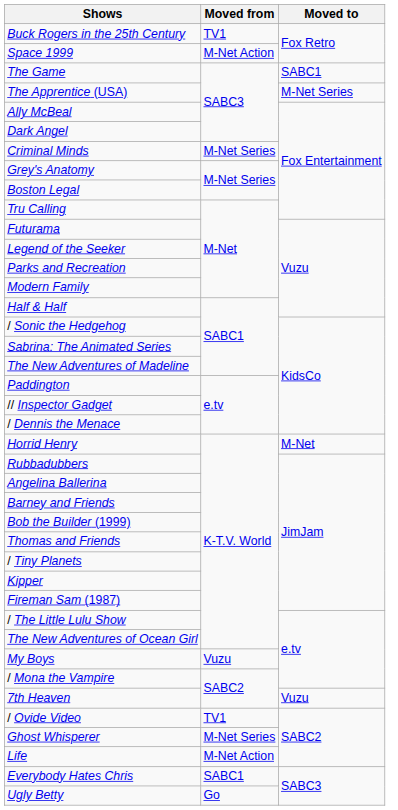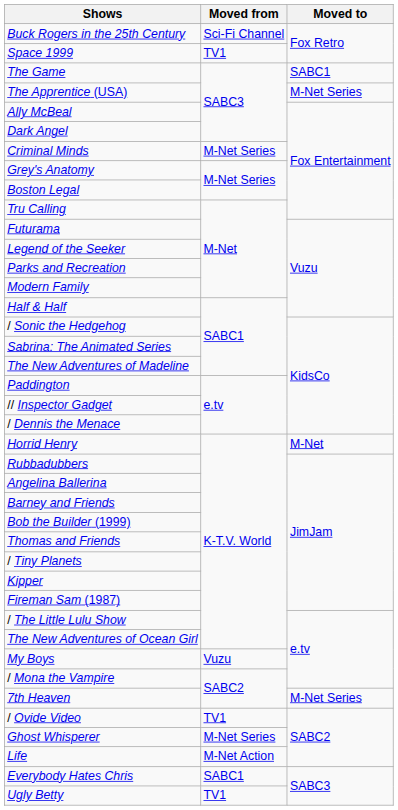Buck Rogers in the 25th Century | Moved from: TV1 -> Sci-Fi Channel
Space 1999 | Moved from: M-Net Action -> TV1
7th Heaven | Moved to: Vuzu -> M-Net Series
Ugly Betty | Moved from: Go -> TV1
